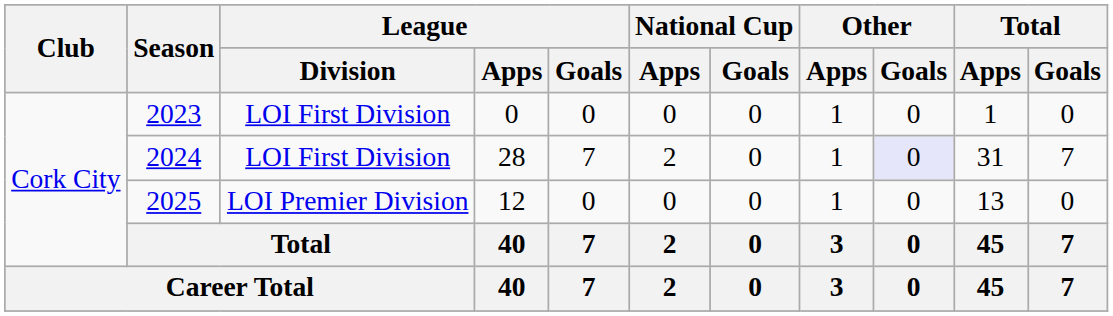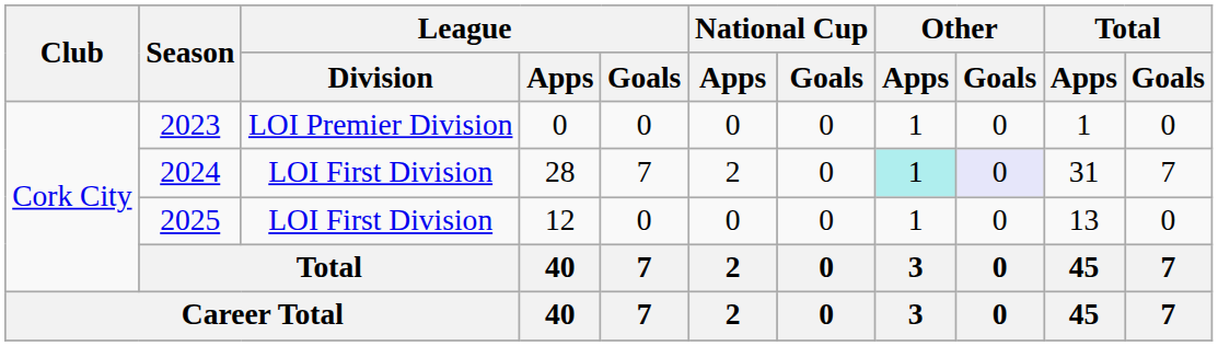2023 | League / Division: LOI First Division -> LOI Premier Division
2024 | Other / Apps: no background -> paleturquoise background
2025 | League / Division: LOI Premier Division -> LOI First Division
